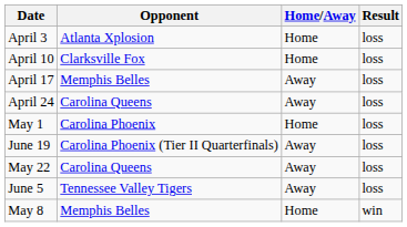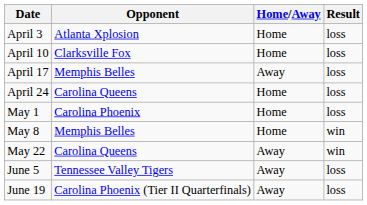April 24 | Home/Away: Away -> Home
rows swapped: May 8 <-> June 19
May 22 | Result: loss -> win
